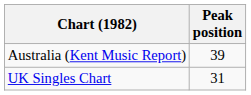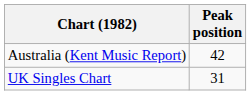Australia (Kent Music Report) | Peak position: 39 -> 42
